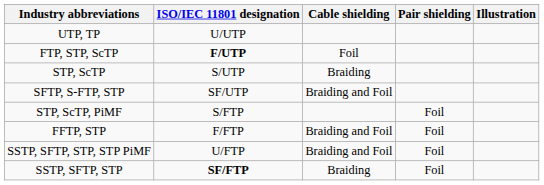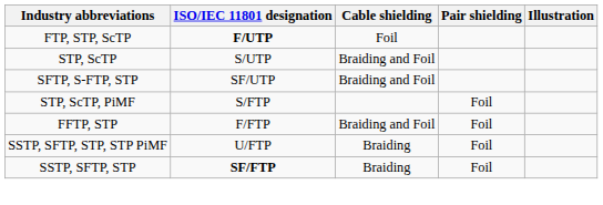- row: UTP, TP | U/UTP
STP, ScTP | Cable shielding: Braiding -> Braiding and Foil
SSTP, SFTP, STP, STP PiMF | Cable shielding: Braiding and Foil -> Braiding
